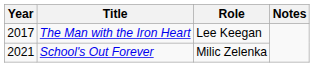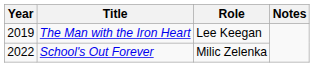The Man with the Iron Heart | Year: 2017 -> 2019
School's Out Forever | Year: 2021 -> 2022
